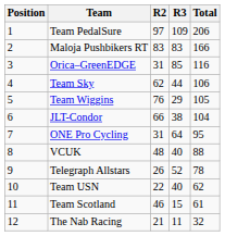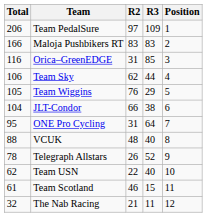columns swapped: Position <-> Total
